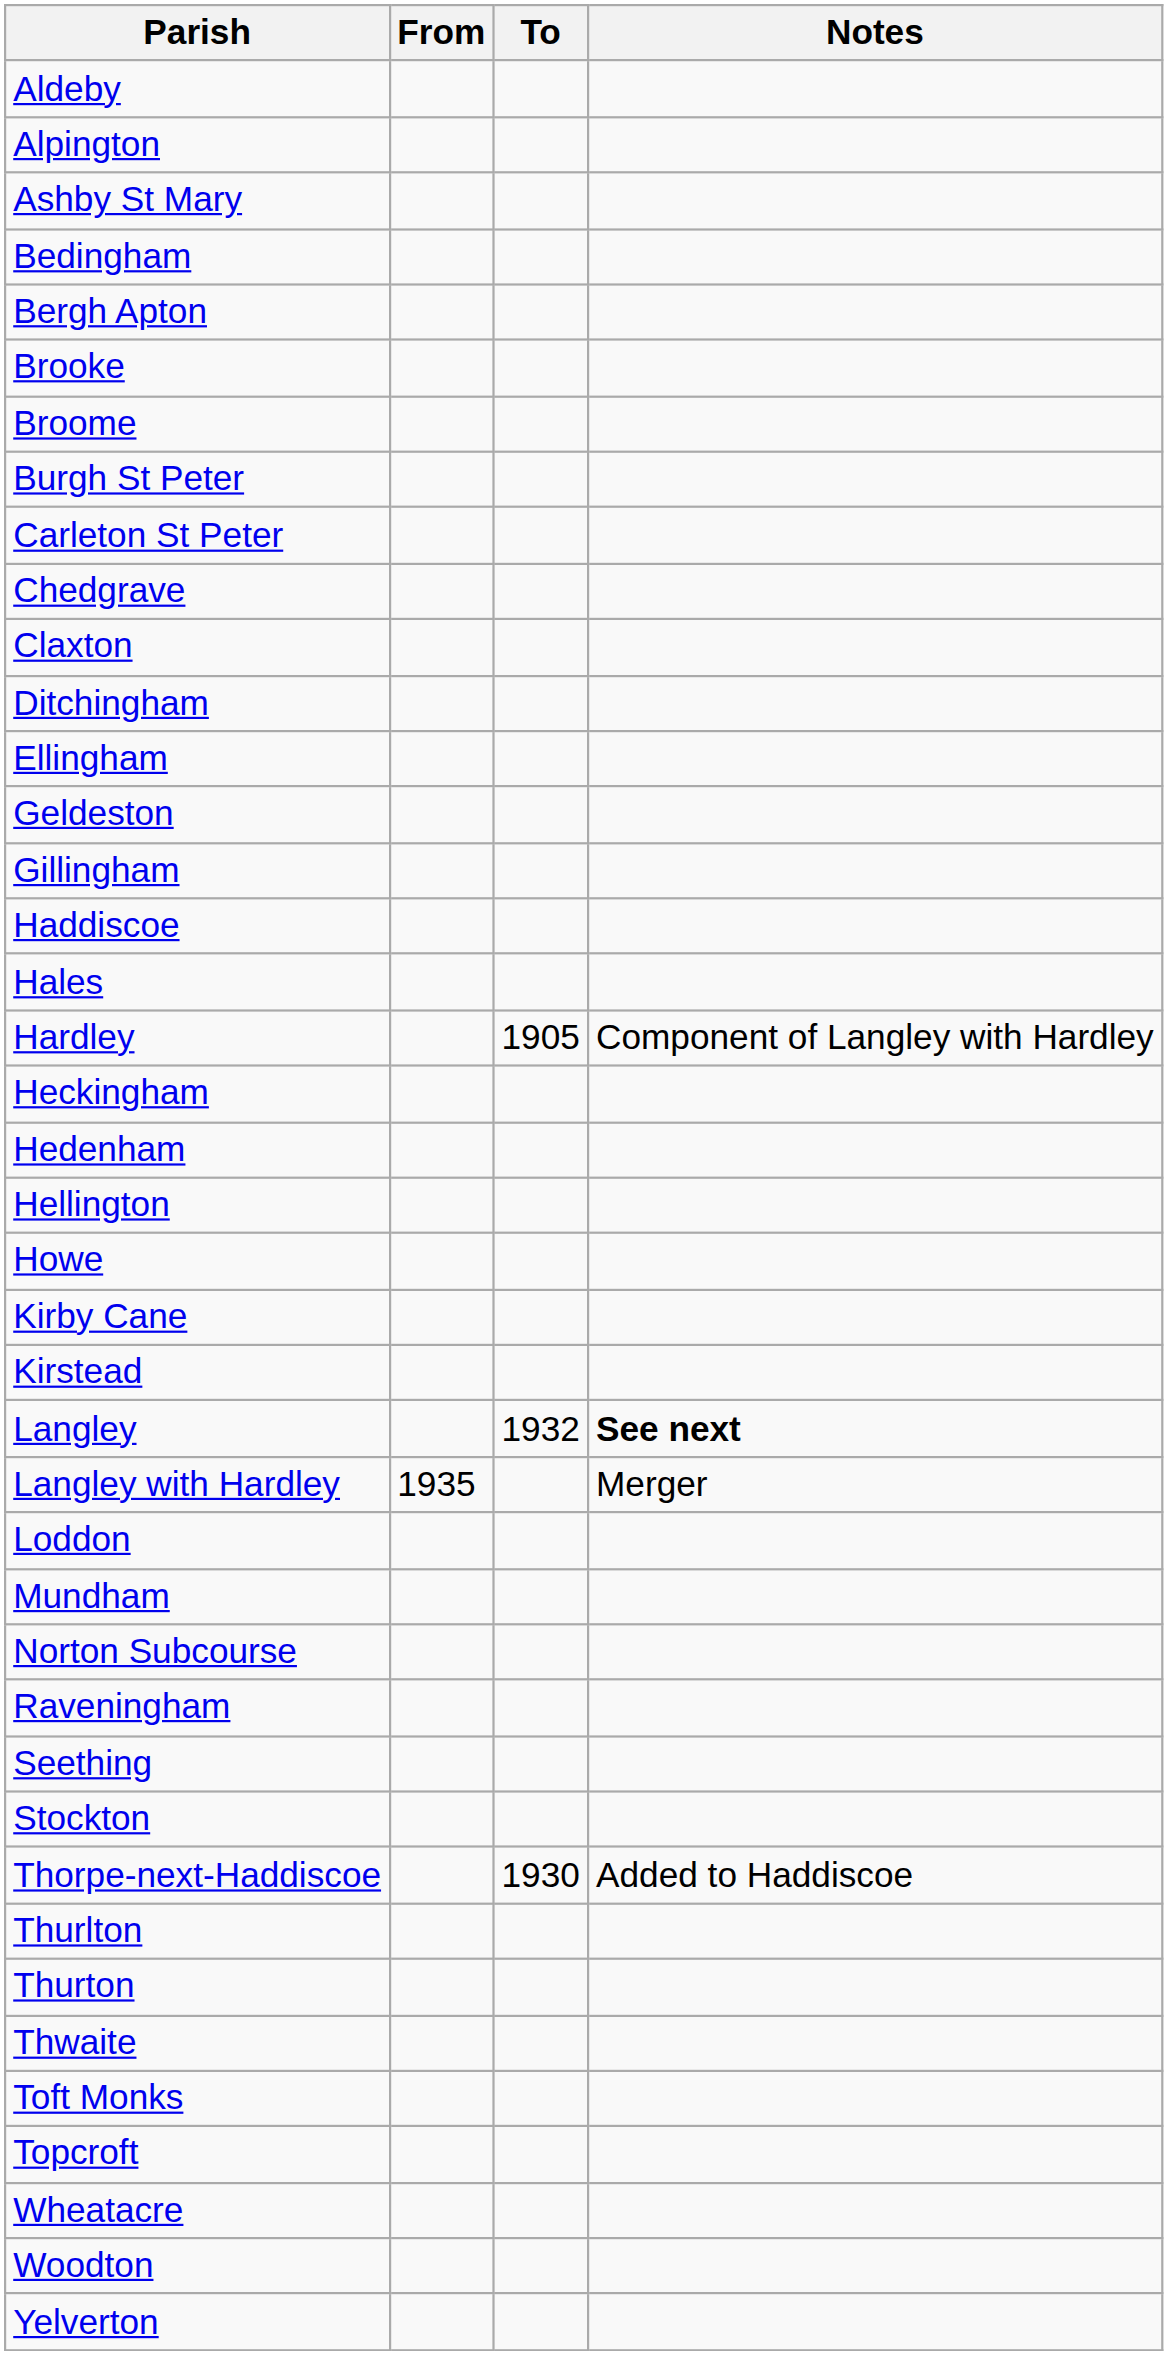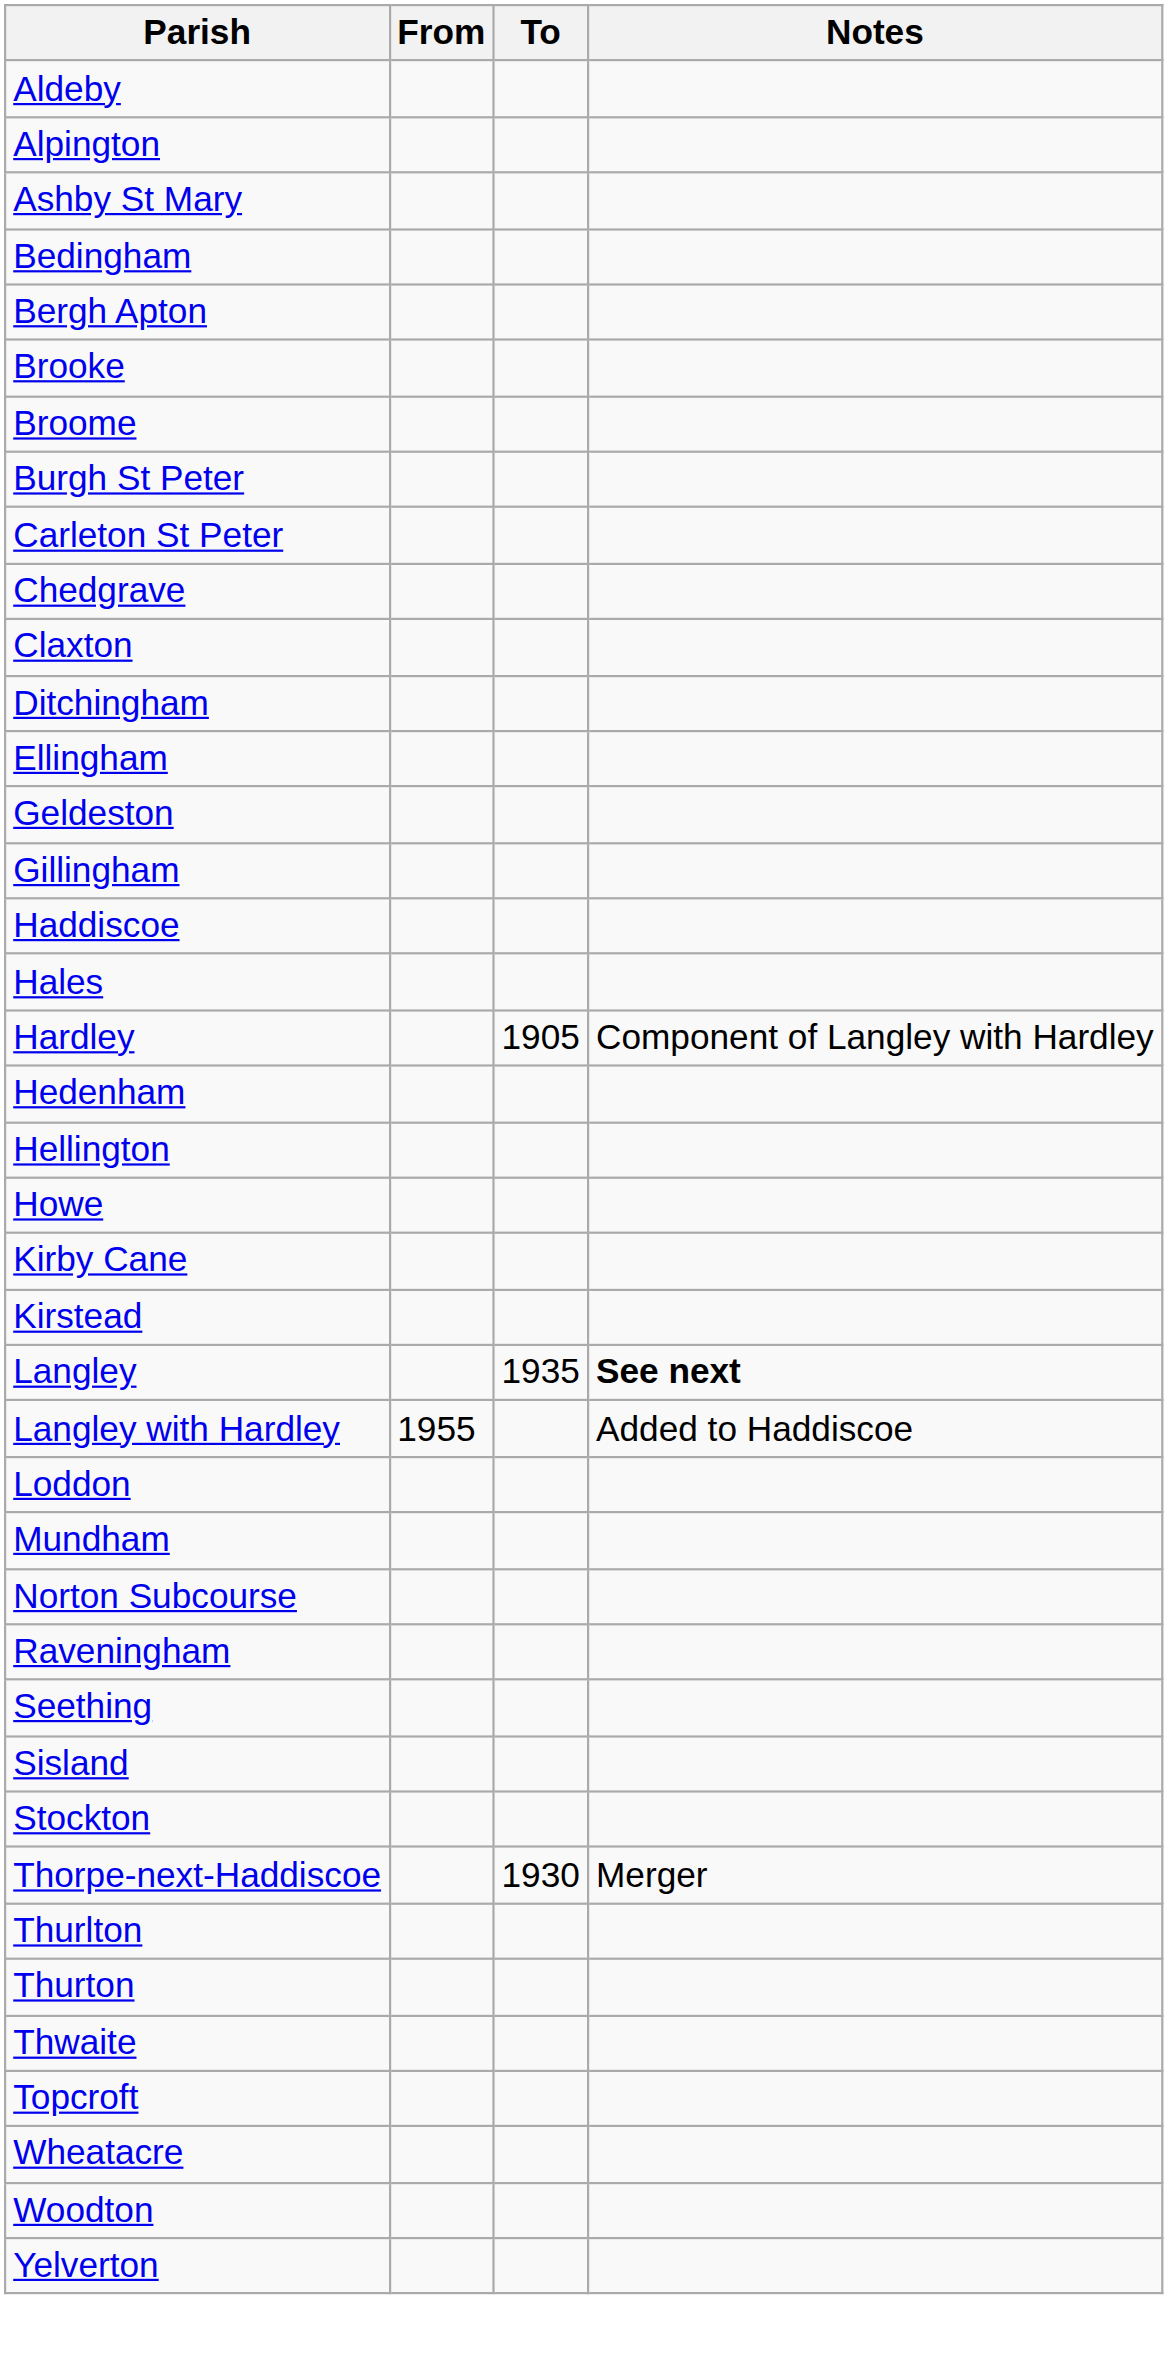- row: Heckingham
Langley | To: 1932 -> 1935
Langley with Hardley | From: 1935 -> 1955
Langley with Hardley | Notes: Merger -> Added to Haddiscoe
+ row: Sisland
Thorpe-next-Haddiscoe | Notes: Added to Haddiscoe -> Merger
- row: Toft Monks
